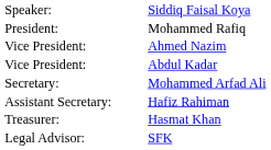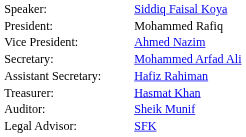- row: Vice President: | Abdul Kadar
+ row: Auditor: | Sheik Munif
